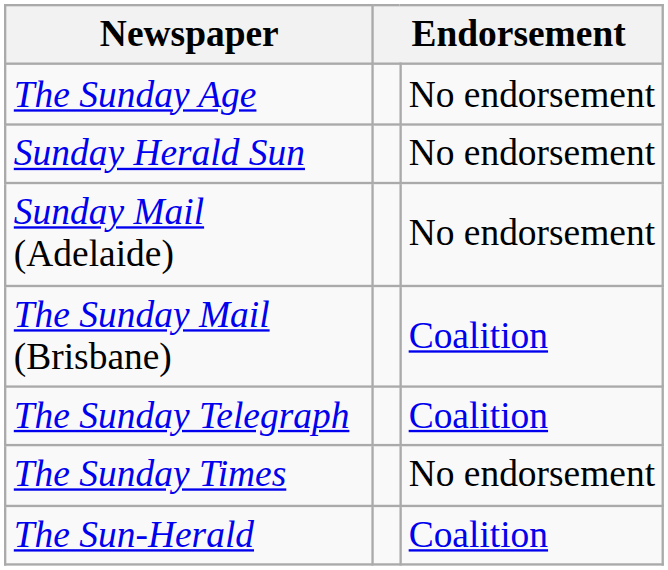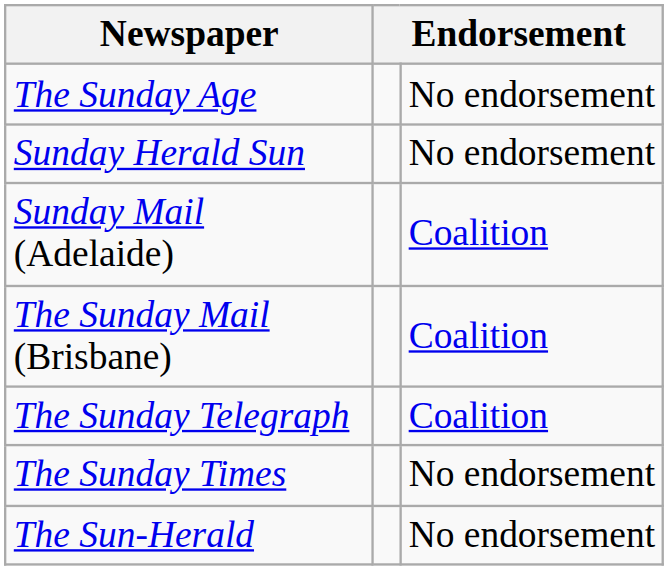Sunday Mail (Adelaide) | column 3: No endorsement -> Coalition
The Sun-Herald | column 3: Coalition -> No endorsement
